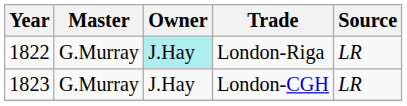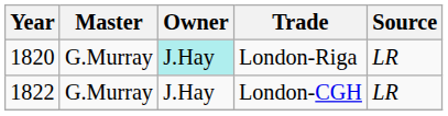London-Riga | Year: 1822 -> 1820
London-CGH | Year: 1823 -> 1822
